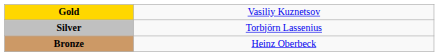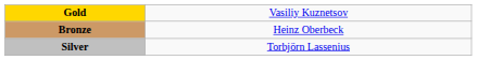rows swapped: Silver <-> Bronze
